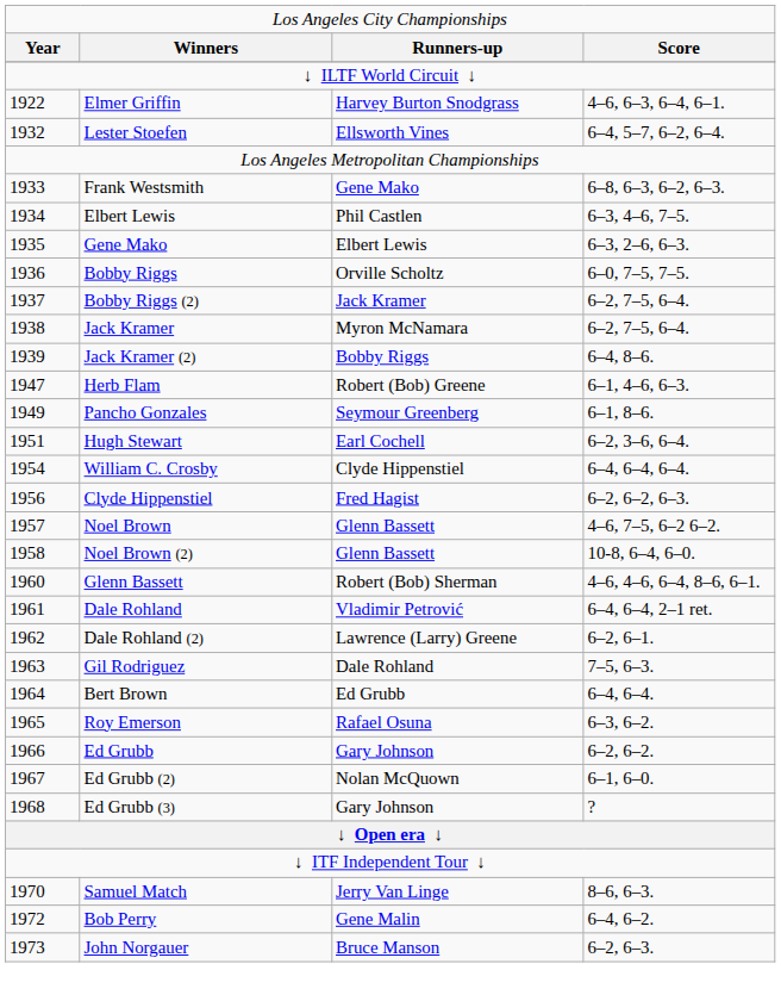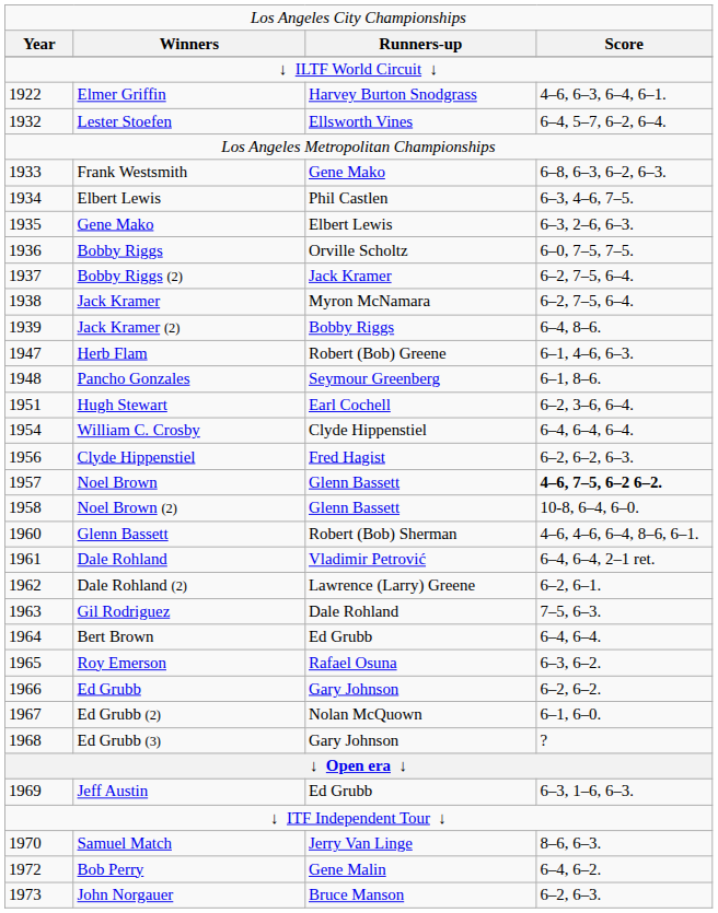Pancho Gonzales | column 1: 1949 -> 1948
Noel Brown | column 4: normal -> bold
+ row: 1969 | Jeff Austin | Ed Grubb | 6–3, 1–6, 6–3.
